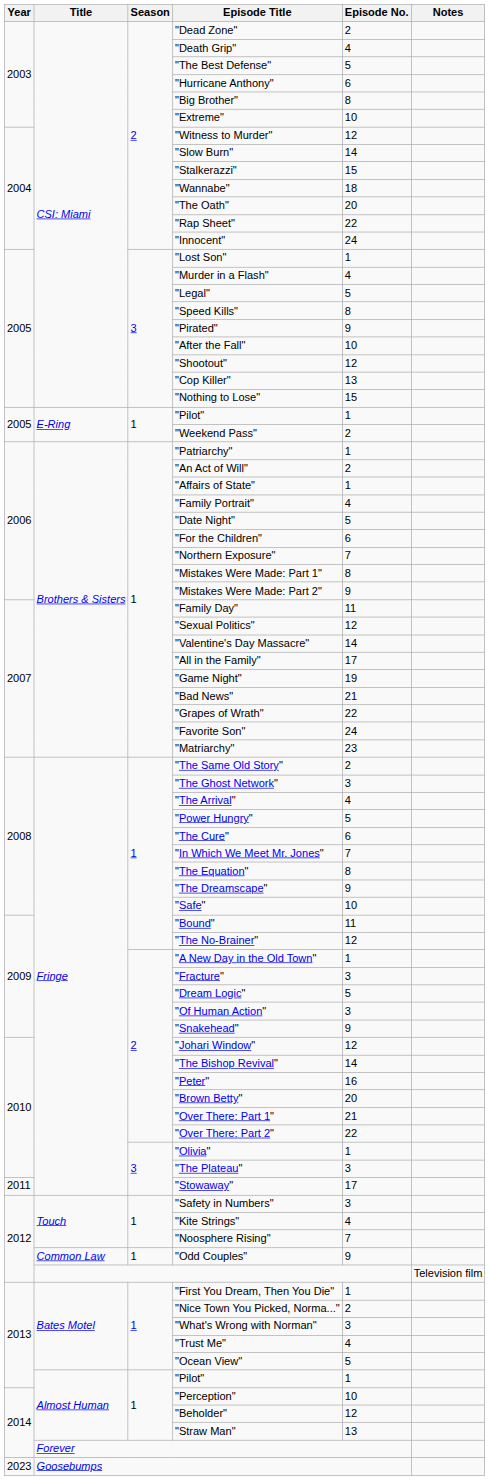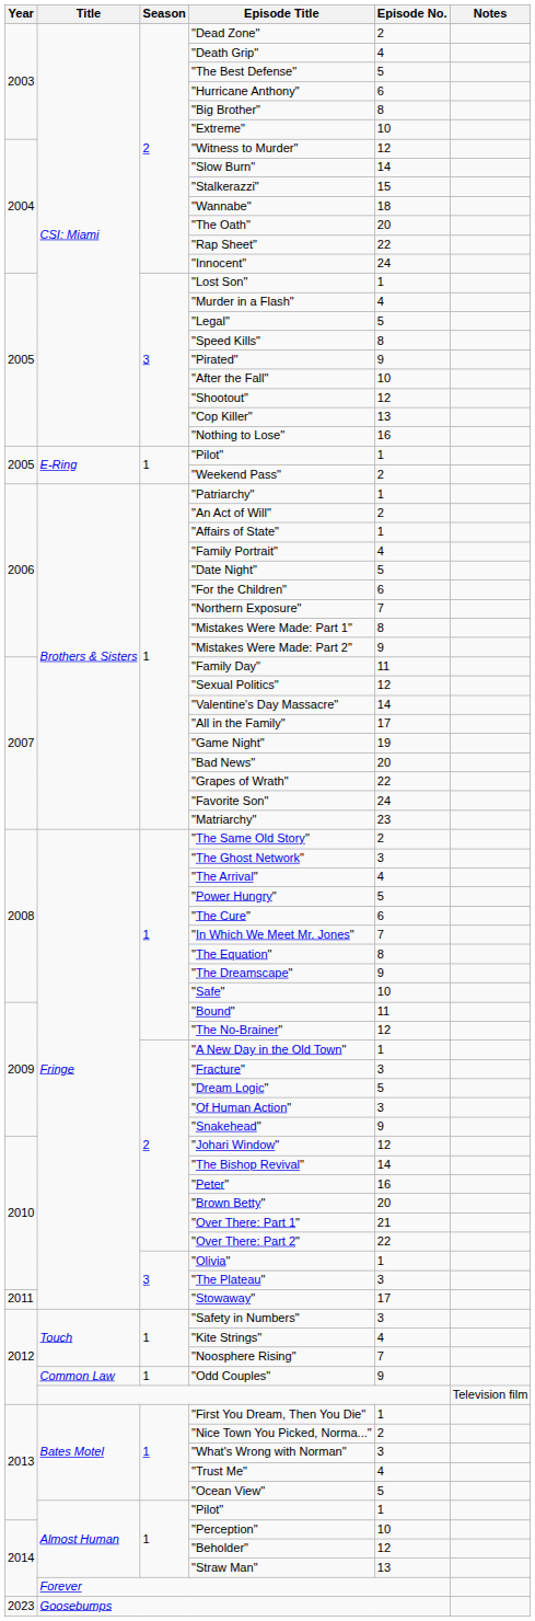"Nothing to Lose" | Episode No.: 15 -> 16
"Bad News" | Episode No.: 21 -> 20
